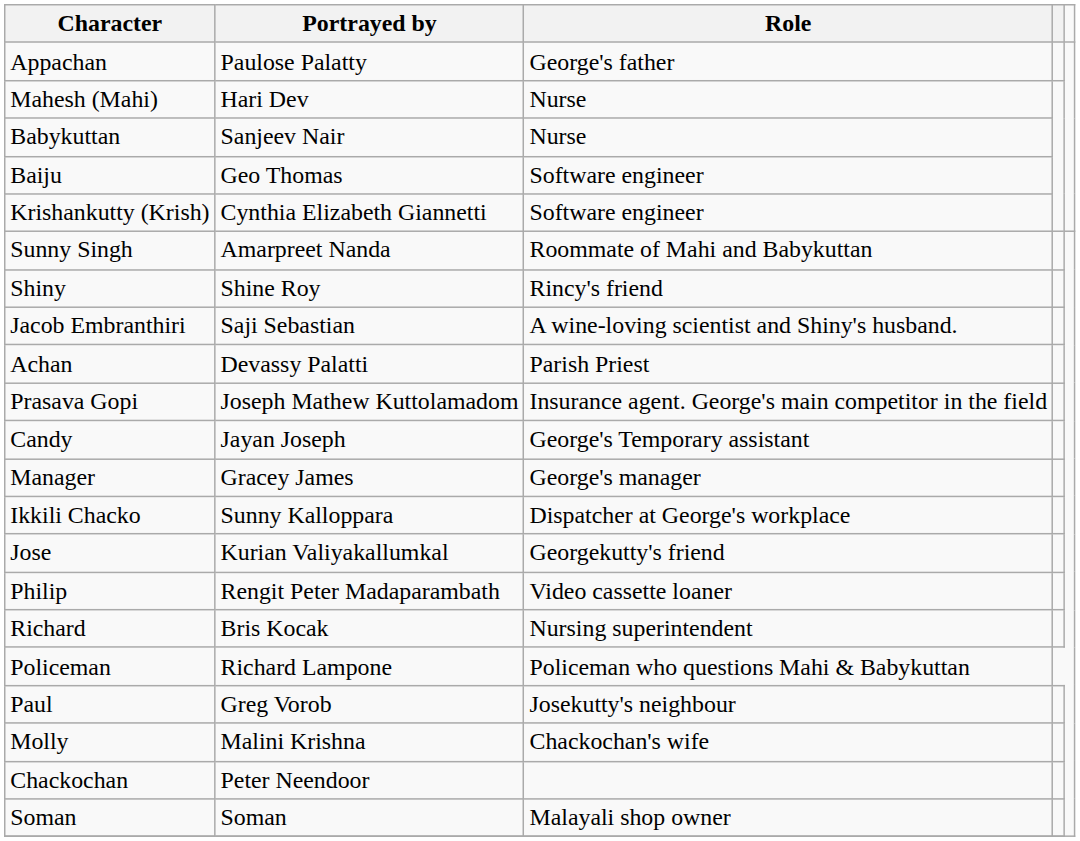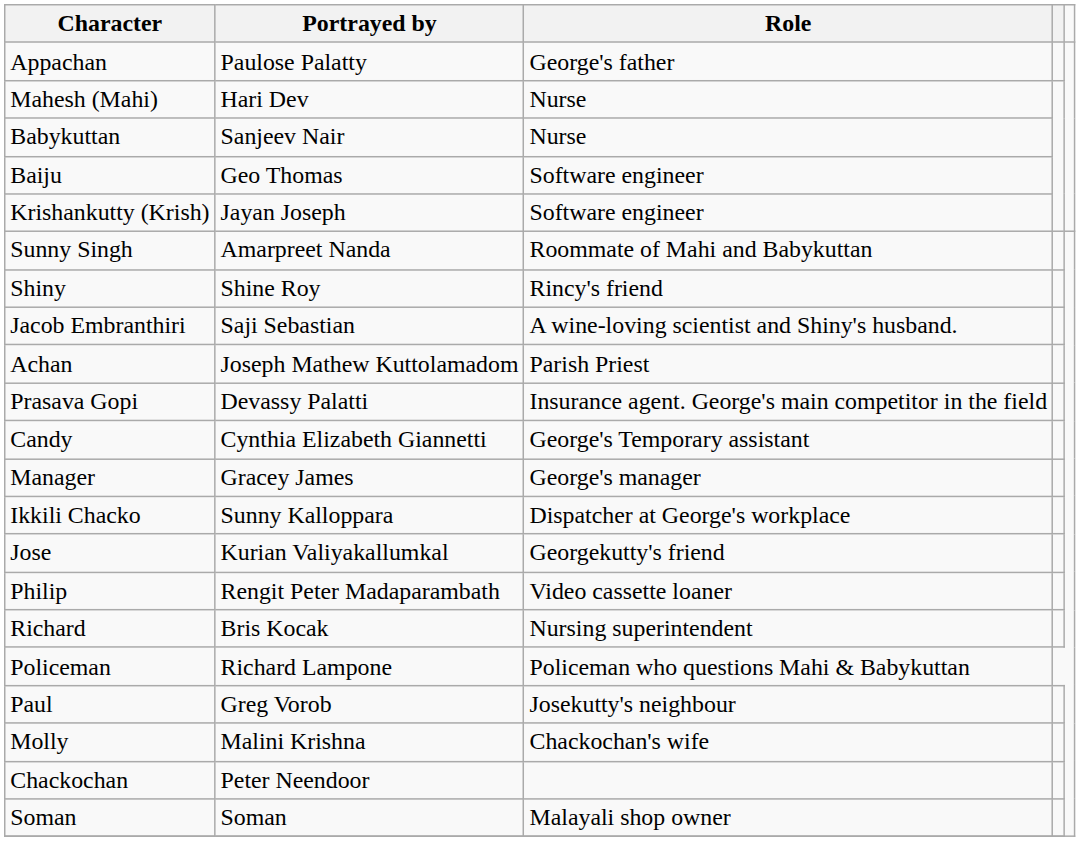Krishankutty (Krish) | Portrayed by: Cynthia Elizabeth Giannetti -> Jayan Joseph
Achan | Portrayed by: Devassy Palatti -> Joseph Mathew Kuttolamadom
Prasava Gopi | Portrayed by: Joseph Mathew Kuttolamadom -> Devassy Palatti
Candy | Portrayed by: Jayan Joseph -> Cynthia Elizabeth Giannetti
